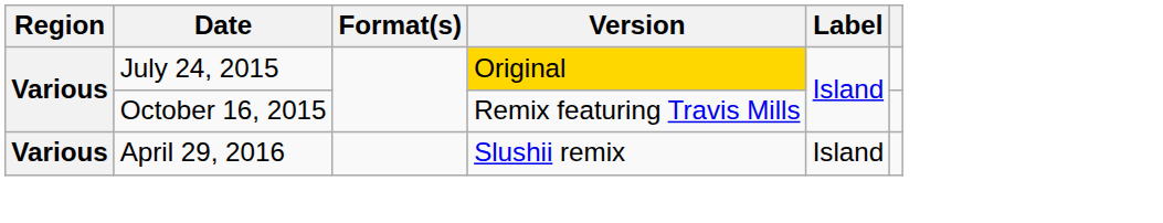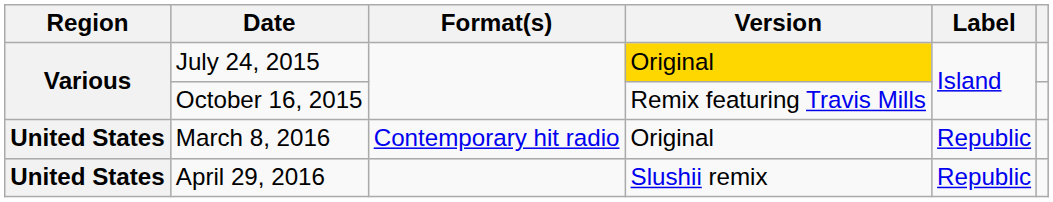+ row: United States | March 8, 2016 | Contemporary hit radio | Original | Republic
April 29, 2016 | Region: Various -> United States
April 29, 2016 | Label: Island -> Republic
